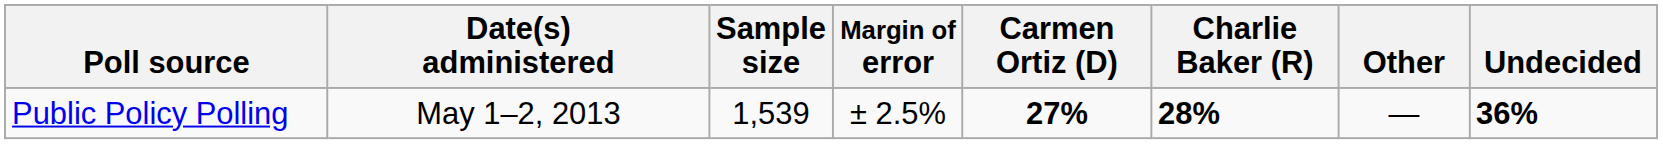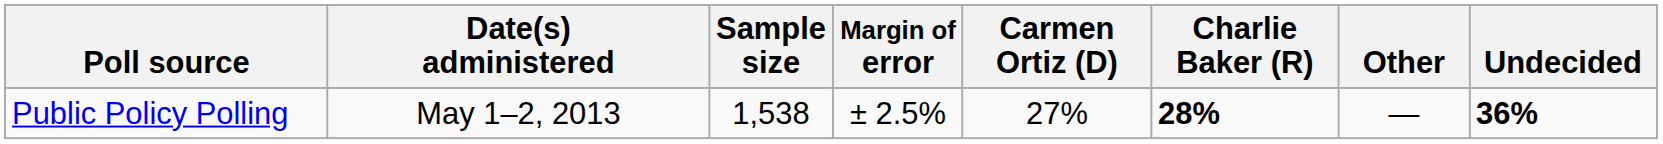Public Policy Polling | Sample size: 1,539 -> 1,538
Public Policy Polling | Carmen Ortiz (D): bold -> normal
